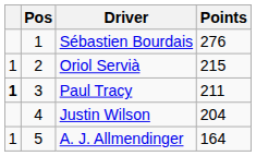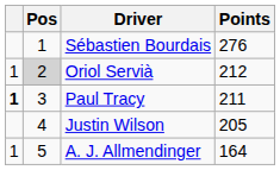Oriol Servià | Pos: no background -> lightgrey background
Oriol Servià | Points: 215 -> 212
Justin Wilson | Points: 204 -> 205
